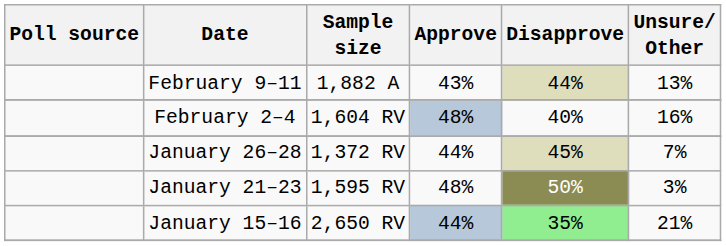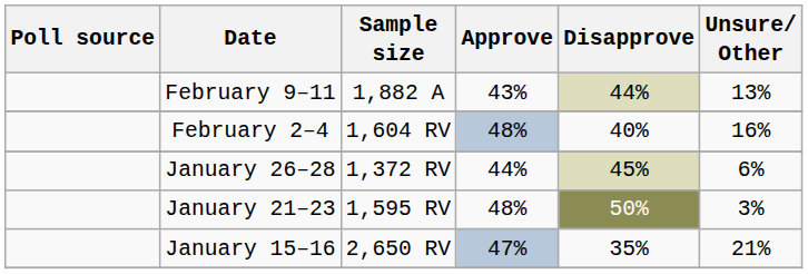January 26–28 | Unsure/ Other: 7% -> 6%
January 15–16 | Approve: 44% -> 47%
January 15–16 | Disapprove: lightgreen background -> no background
